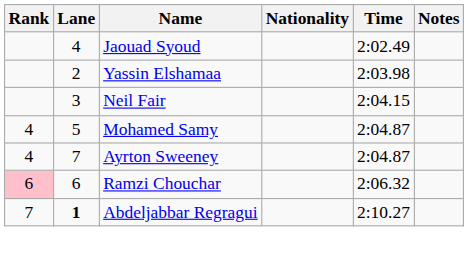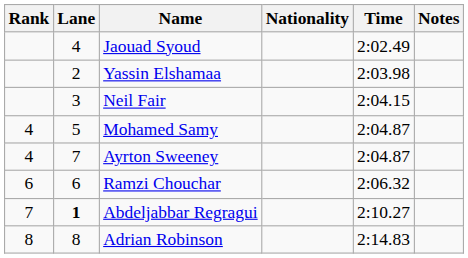Ramzi Chouchar | Rank: pink background -> no background
+ row: 8 | 8 | Adrian Robinson | 2:14.83
